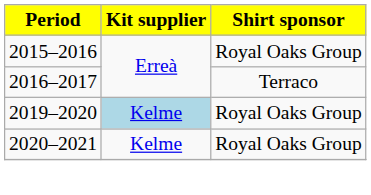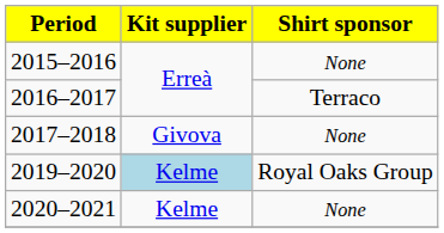2015–2016 | Shirt sponsor: Royal Oaks Group -> None
+ row: 2017–2018 | Givova | None
2020–2021 | Shirt sponsor: Royal Oaks Group -> None
